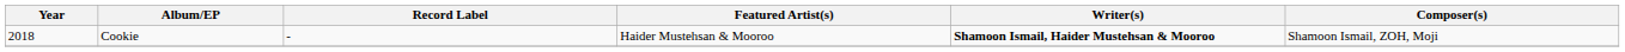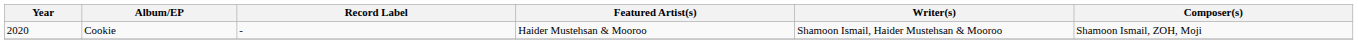Cookie | Year: 2018 -> 2020
Cookie | Writer(s): bold -> normal
